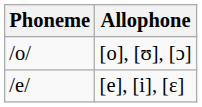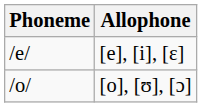rows swapped: [e], [i], [ɛ] <-> [o], [ʊ], [ɔ]
